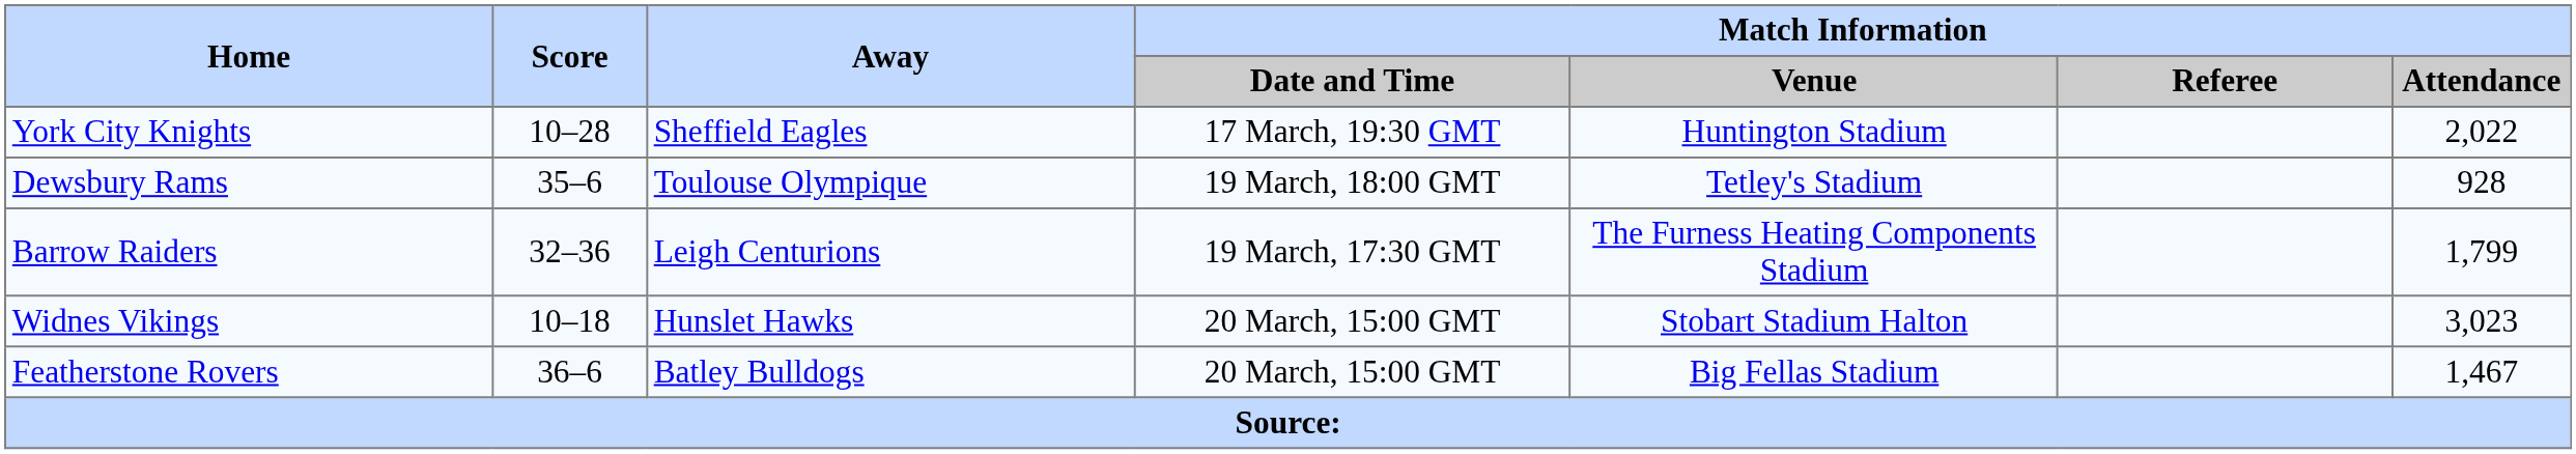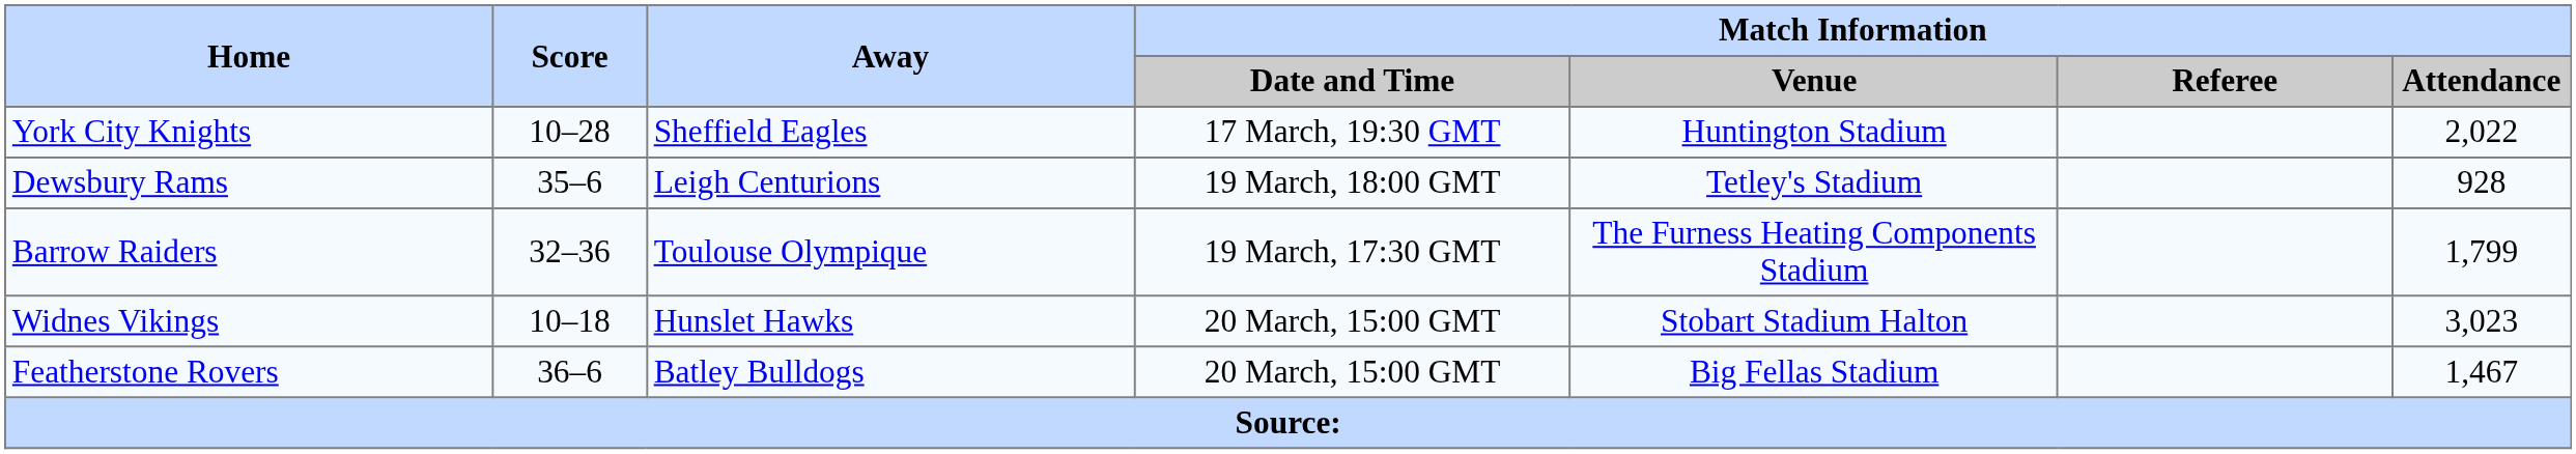Dewsbury Rams | Away: Toulouse Olympique -> Leigh Centurions
Barrow Raiders | Away: Leigh Centurions -> Toulouse Olympique
